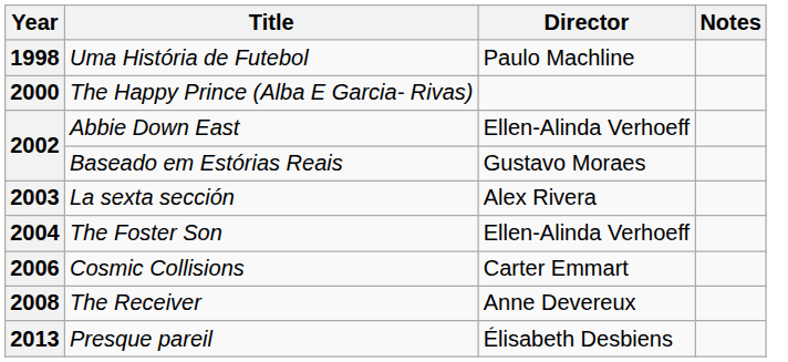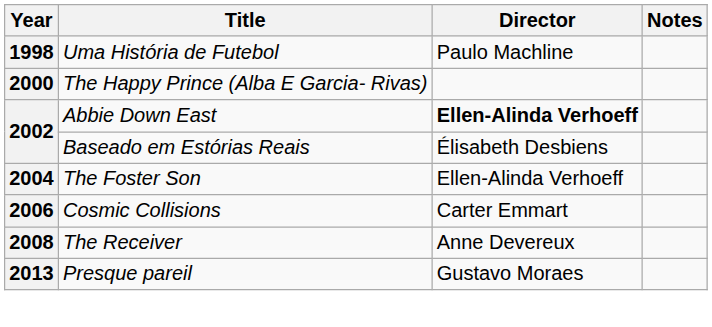Abbie Down East | Director: normal -> bold
Baseado em Estórias Reais | Director: Gustavo Moraes -> Élisabeth Desbiens
- row: 2003 | La sexta sección | Alex Rivera
Presque pareil | Director: Élisabeth Desbiens -> Gustavo Moraes
